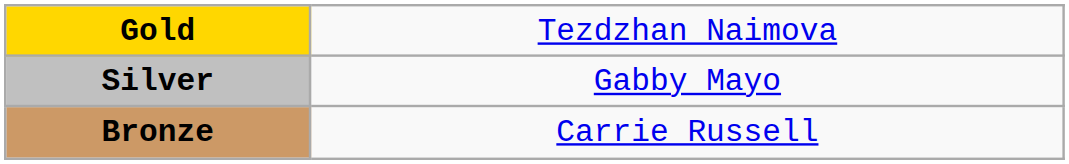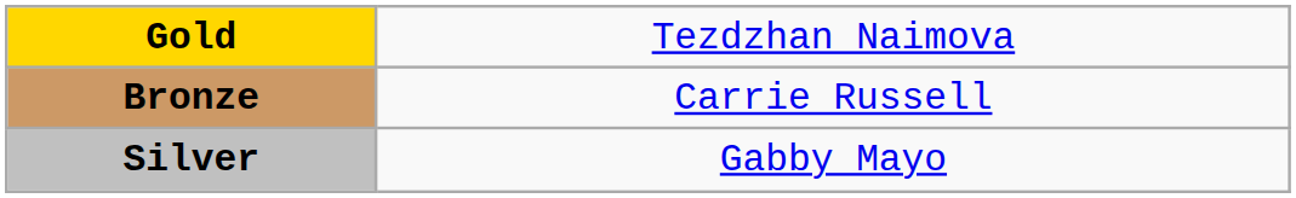rows swapped: Silver <-> Bronze
